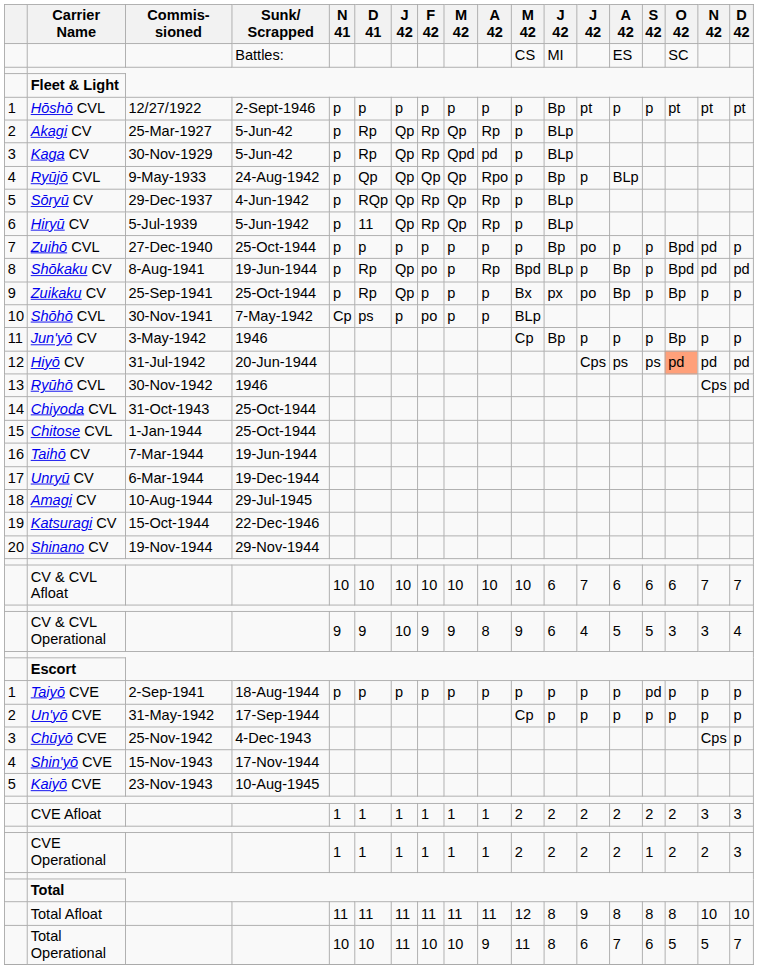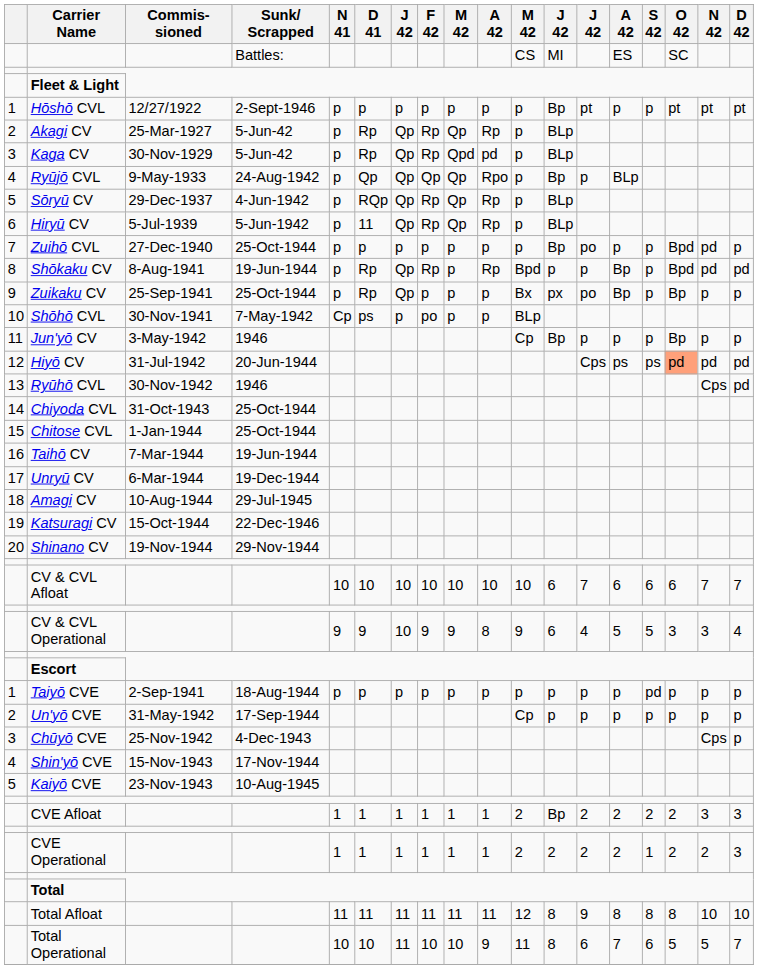Shōkaku CV | F 42: po -> Rp
Shōkaku CV | column 12: BLp -> p
CVE Afloat | column 12: 2 -> Bp
